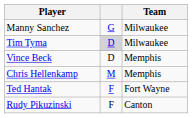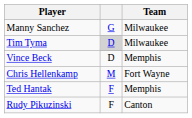Chris Hellenkamp | Team: Memphis -> Fort Wayne
Ted Hantak | Team: Fort Wayne -> Memphis
